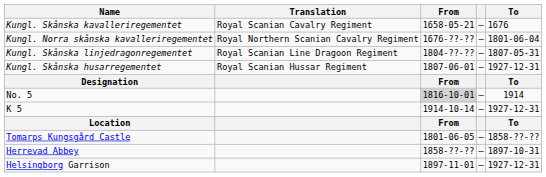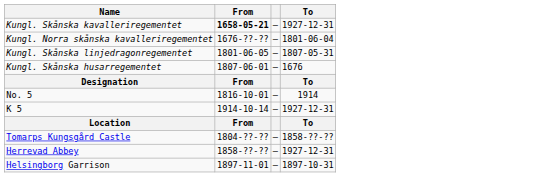- column: Translation | Royal Scanian Cavalry Regiment | Royal Northern Scanian Cavalry Regiment | Royal Scanian Line Dragoon Regiment | Royal Scanian Hussar Regiment
Kungl. Skånska kavalleriregementet | From: normal -> bold
Kungl. Skånska kavalleriregementet | To: 1676 -> 1927-12-31
Kungl. Skånska linjedragonregementet | From: 1804-??-?? -> 1801-06-05
Kungl. Skånska husarregementet | To: 1927-12-31 -> 1676
No. 5 | From: lightgrey background -> no background
Tomarps Kungsgård Castle | From: 1801-06-05 -> 1804-??-??
Herrevad Abbey | To: 1897-10-31 -> 1927-12-31
Helsingborg Garrison | To: 1927-12-31 -> 1897-10-31
